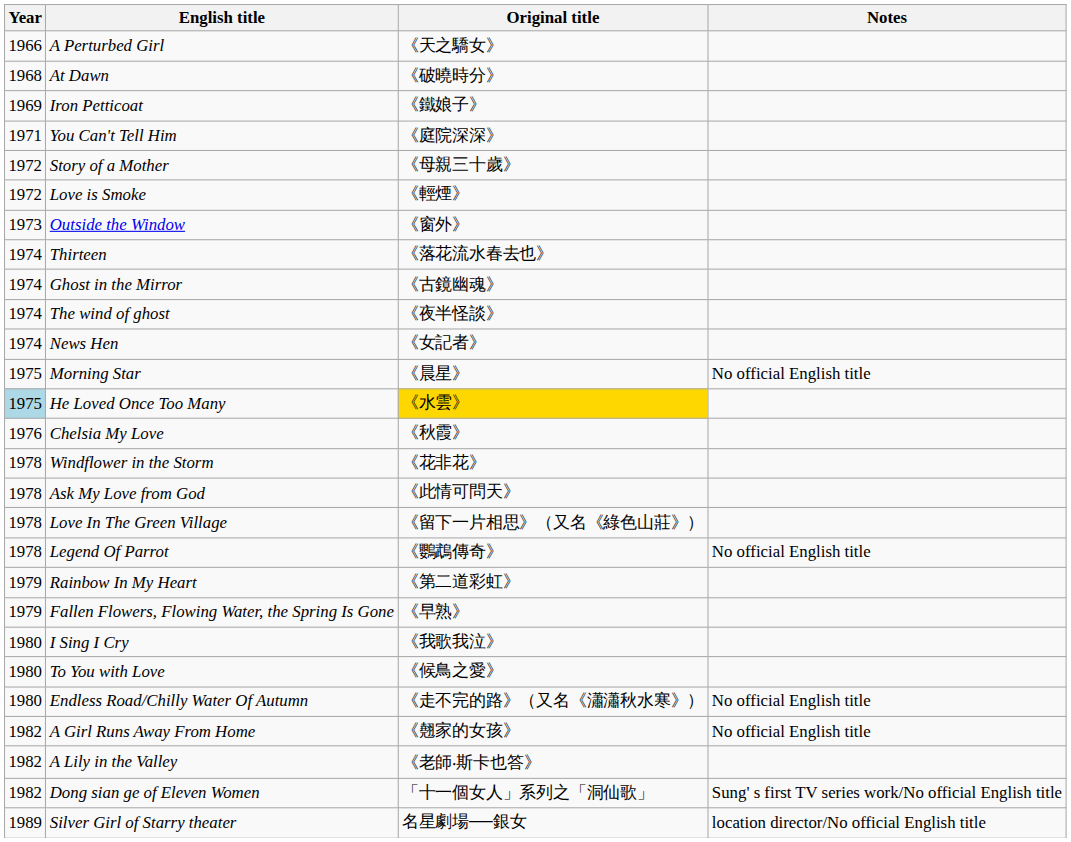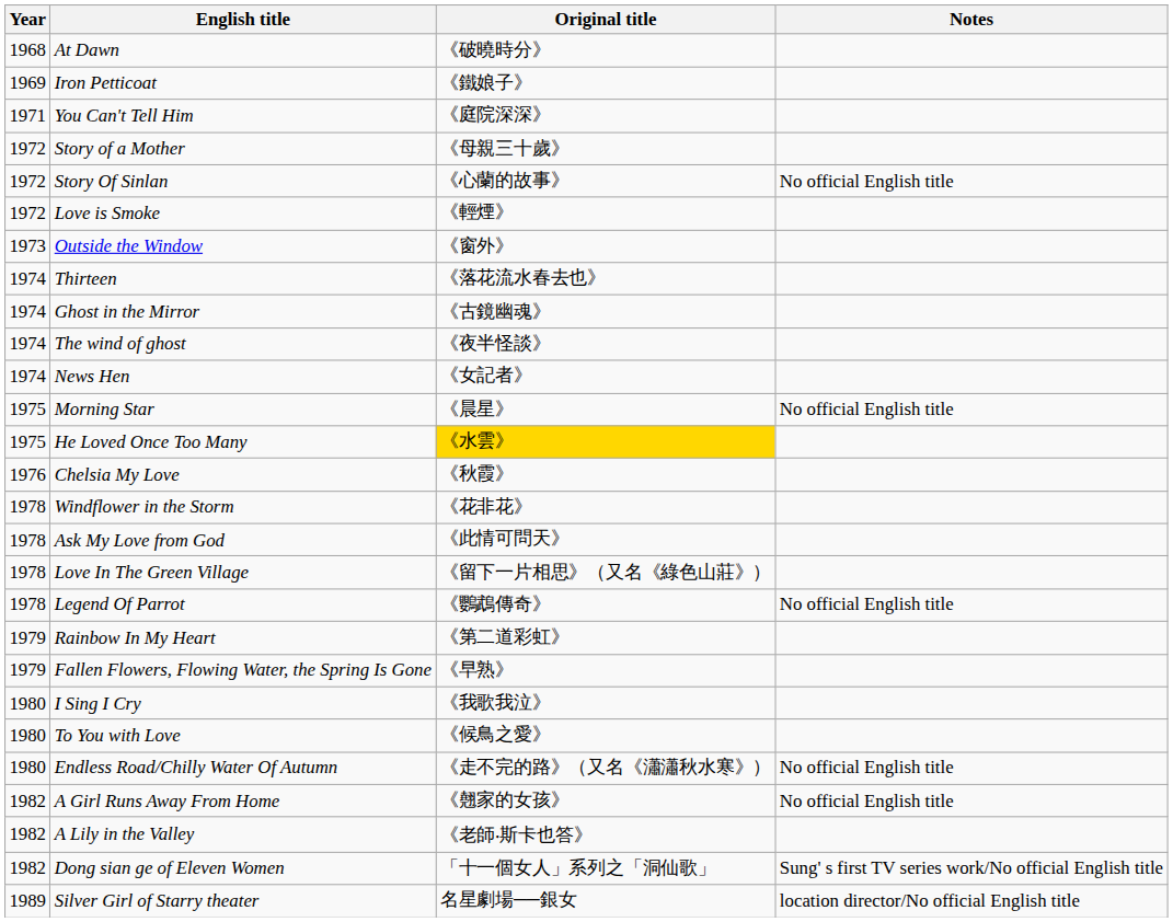- row: 1966 | A Perturbed Girl | 《天之驕女》
+ row: 1972 | Story Of Sinlan | 《心蘭的故事》 | No official English title
He Loved Once Too Many | Year: lightblue background -> no background
